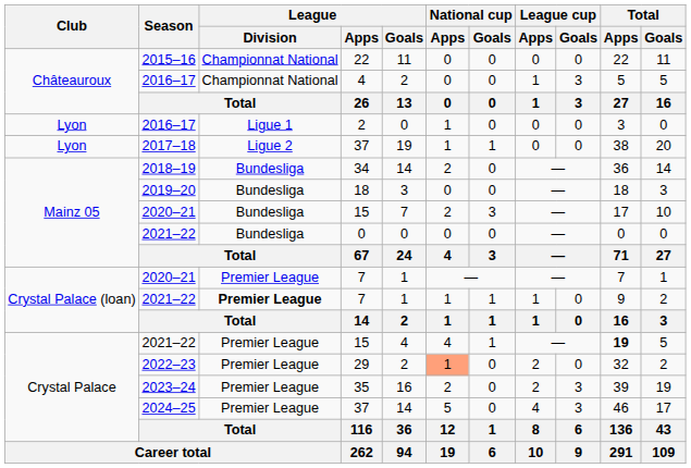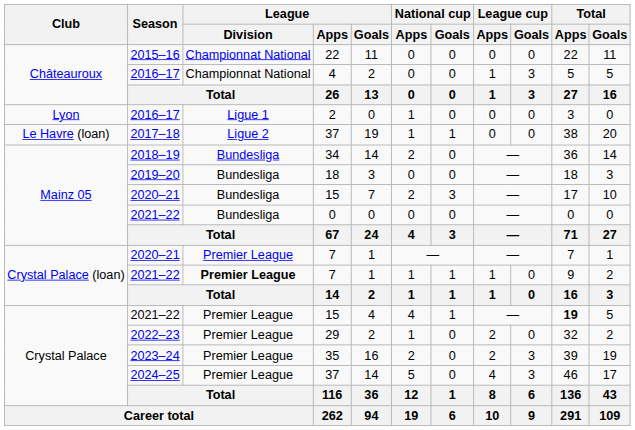2017–18 / 37 | Club: Lyon -> Le Havre (loan)
29 | National cup / Apps: lightsalmon background -> no background
